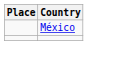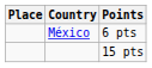+ column: Points | 6 pts | 15 pts
